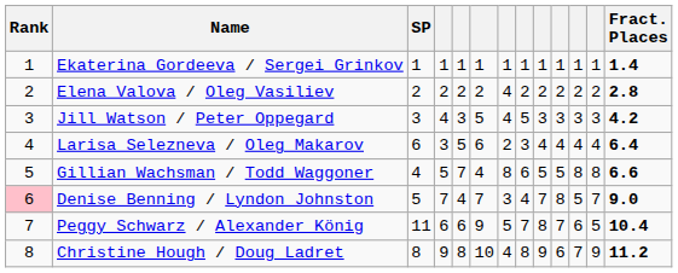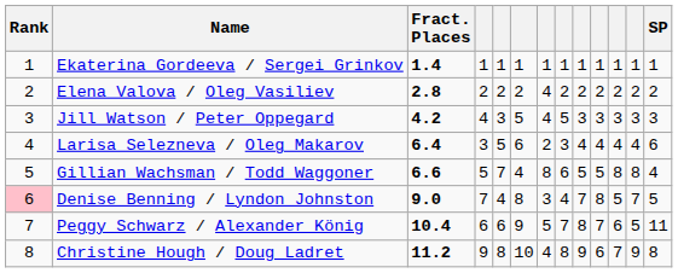columns swapped: SP <-> Fract. Places
Denise Benning / Lyndon Johnston | column 6: 7 -> 8
